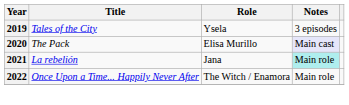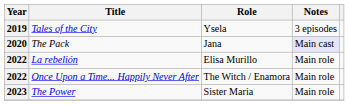The Pack | Role: Elisa Murillo -> Jana
La rebelión | Year: 2021 -> 2022
La rebelión | Role: Jana -> Elisa Murillo
La rebelión | Notes: paleturquoise background -> no background
+ row: 2023 | The Power | Sister Maria | Main role
